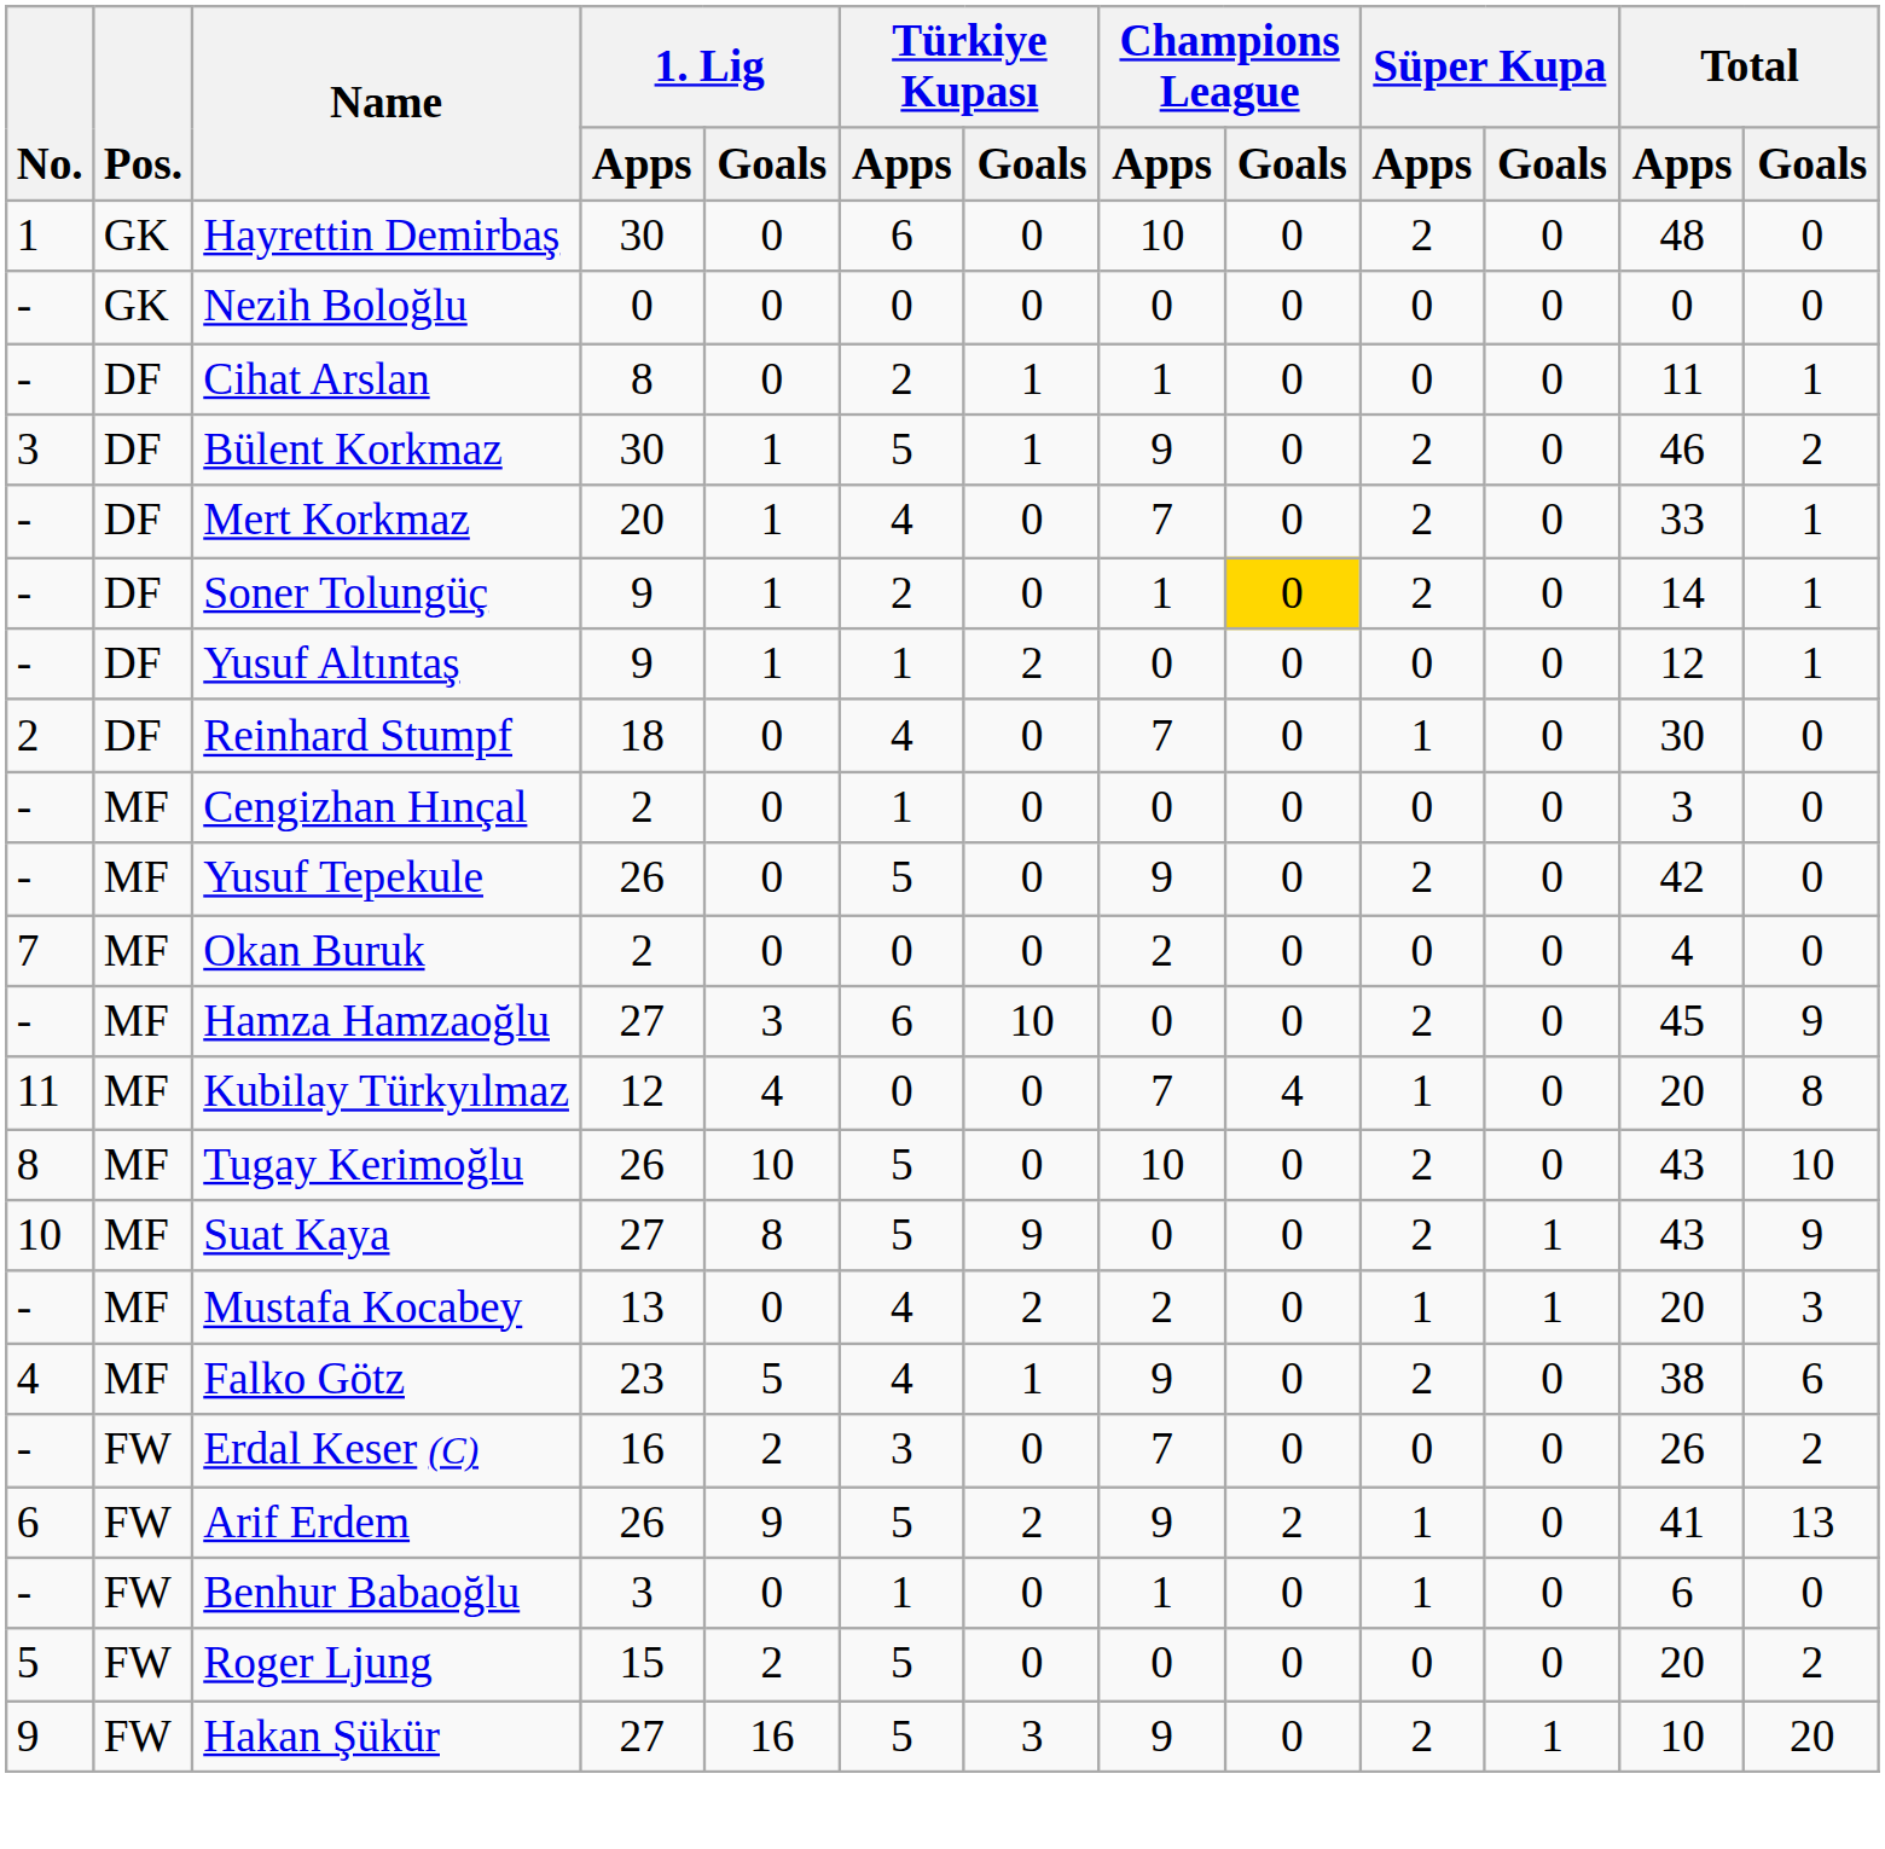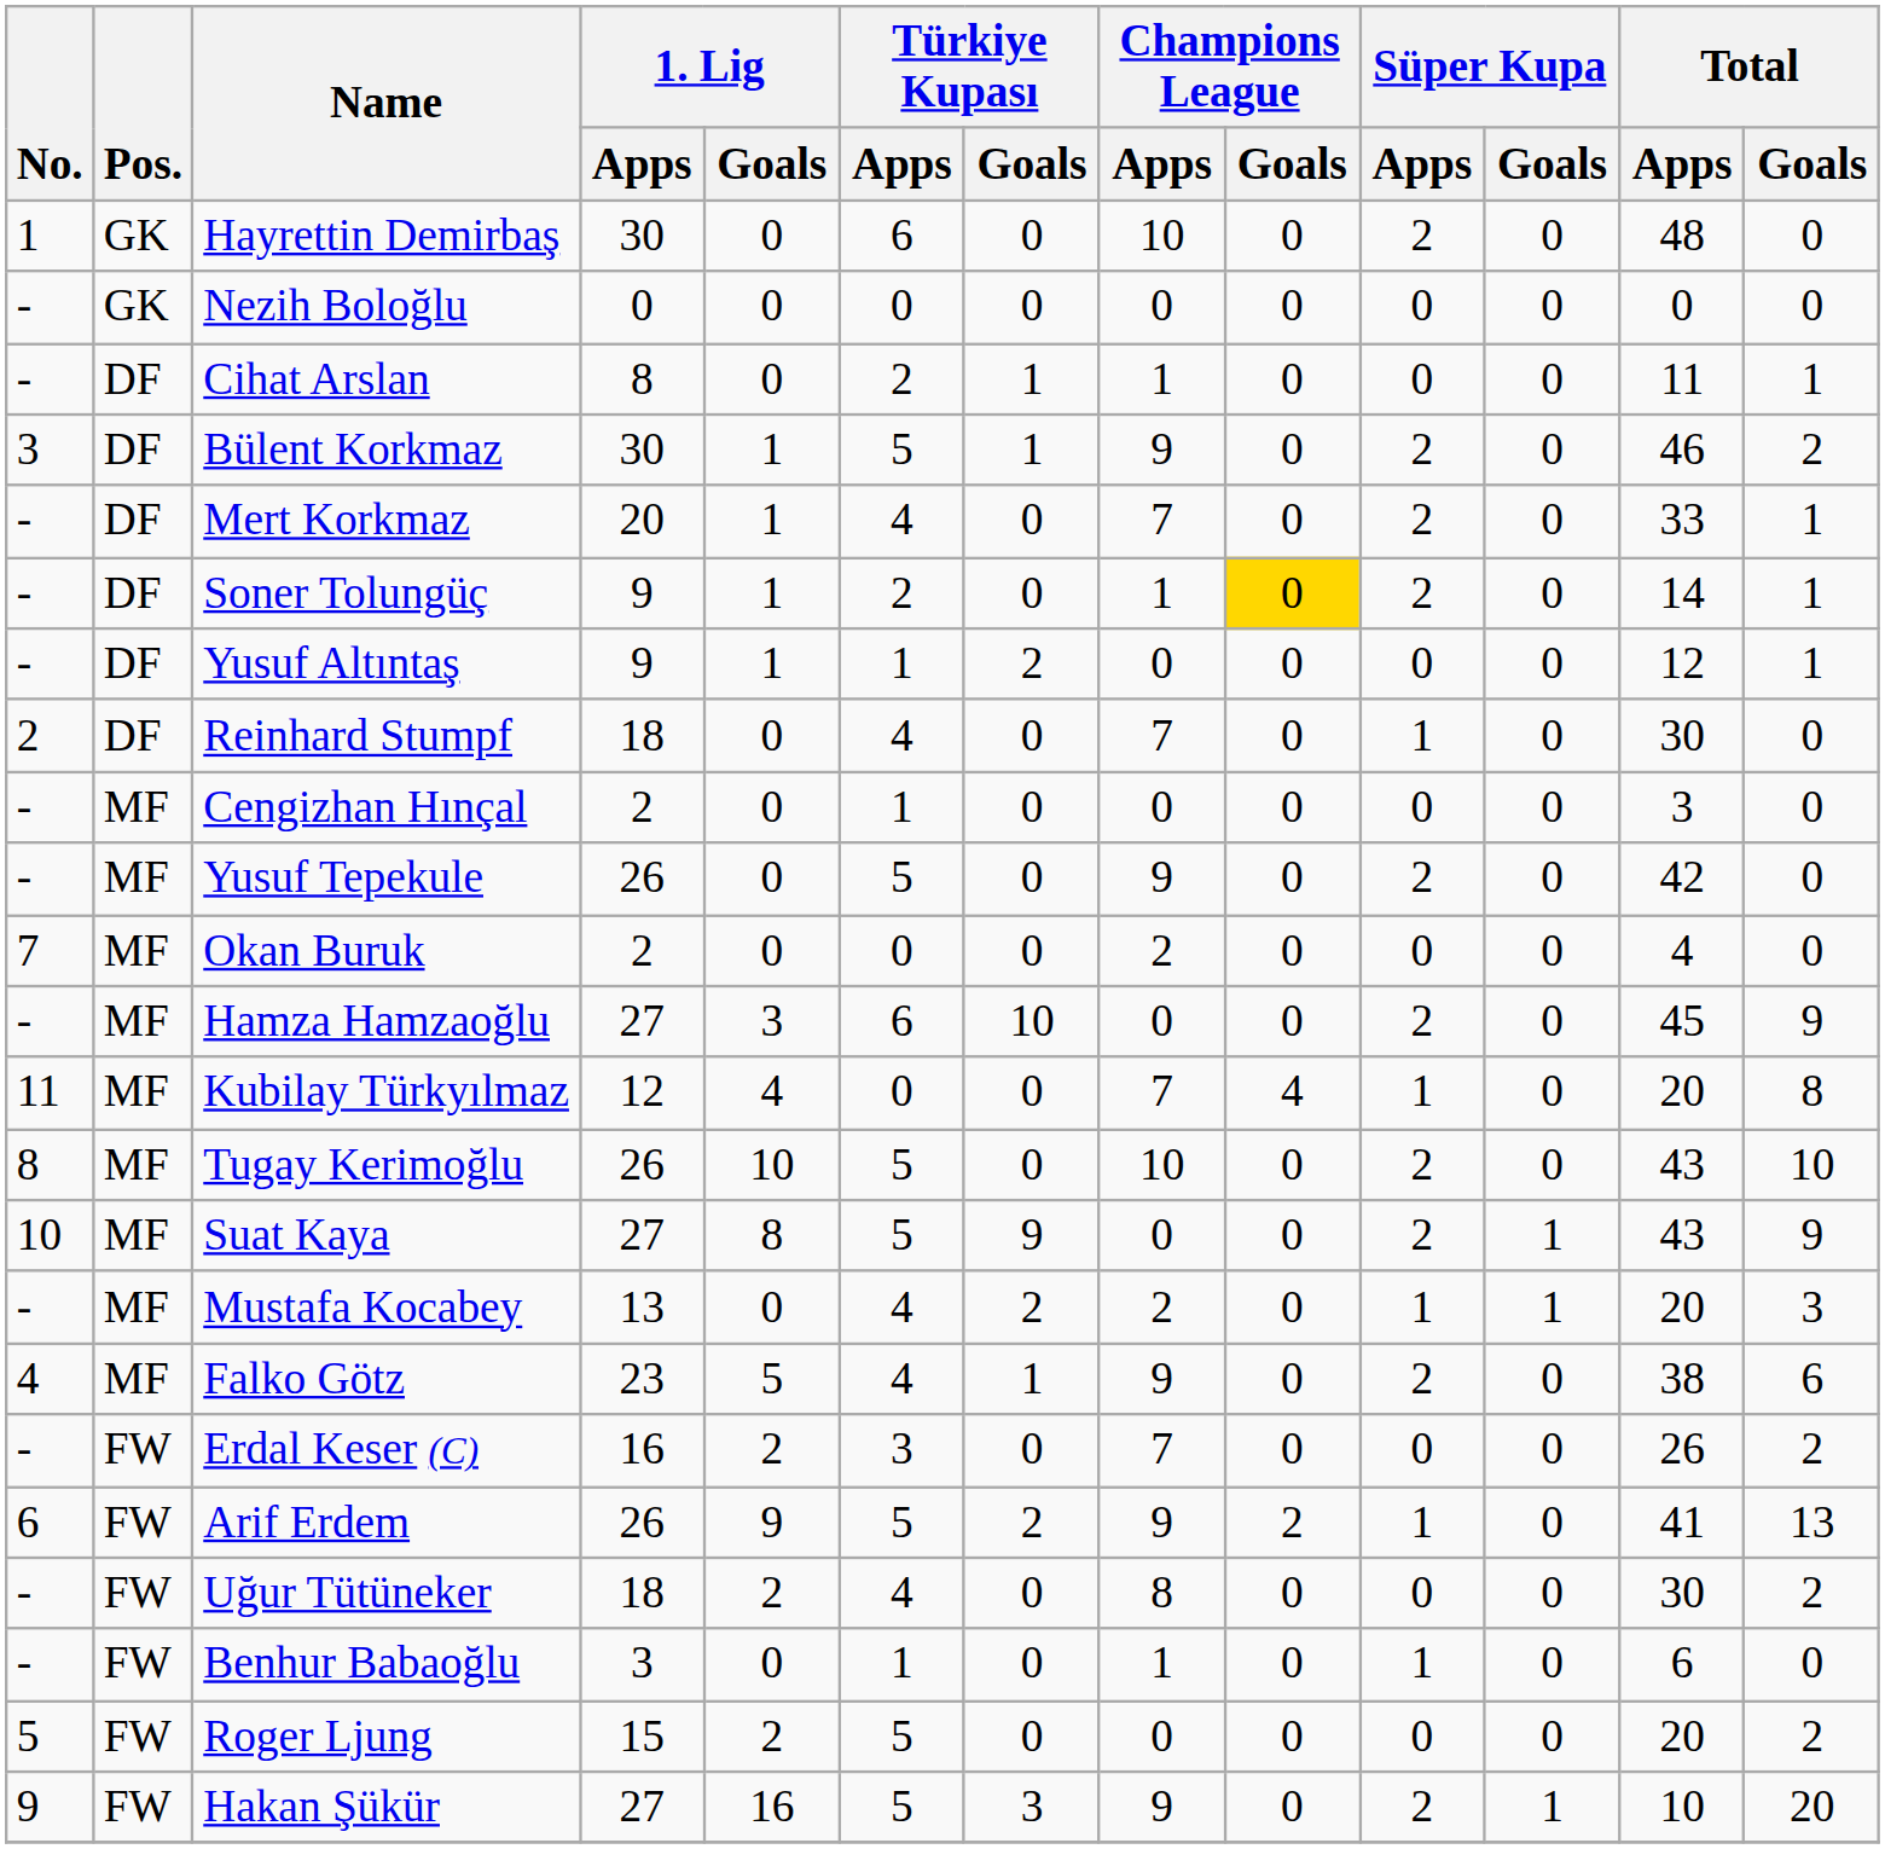+ row: - | FW | Uğur Tütüneker | 18 | 2 | 4 | 0 | 8 | 0 | 0 | 0 | 30 | 2
